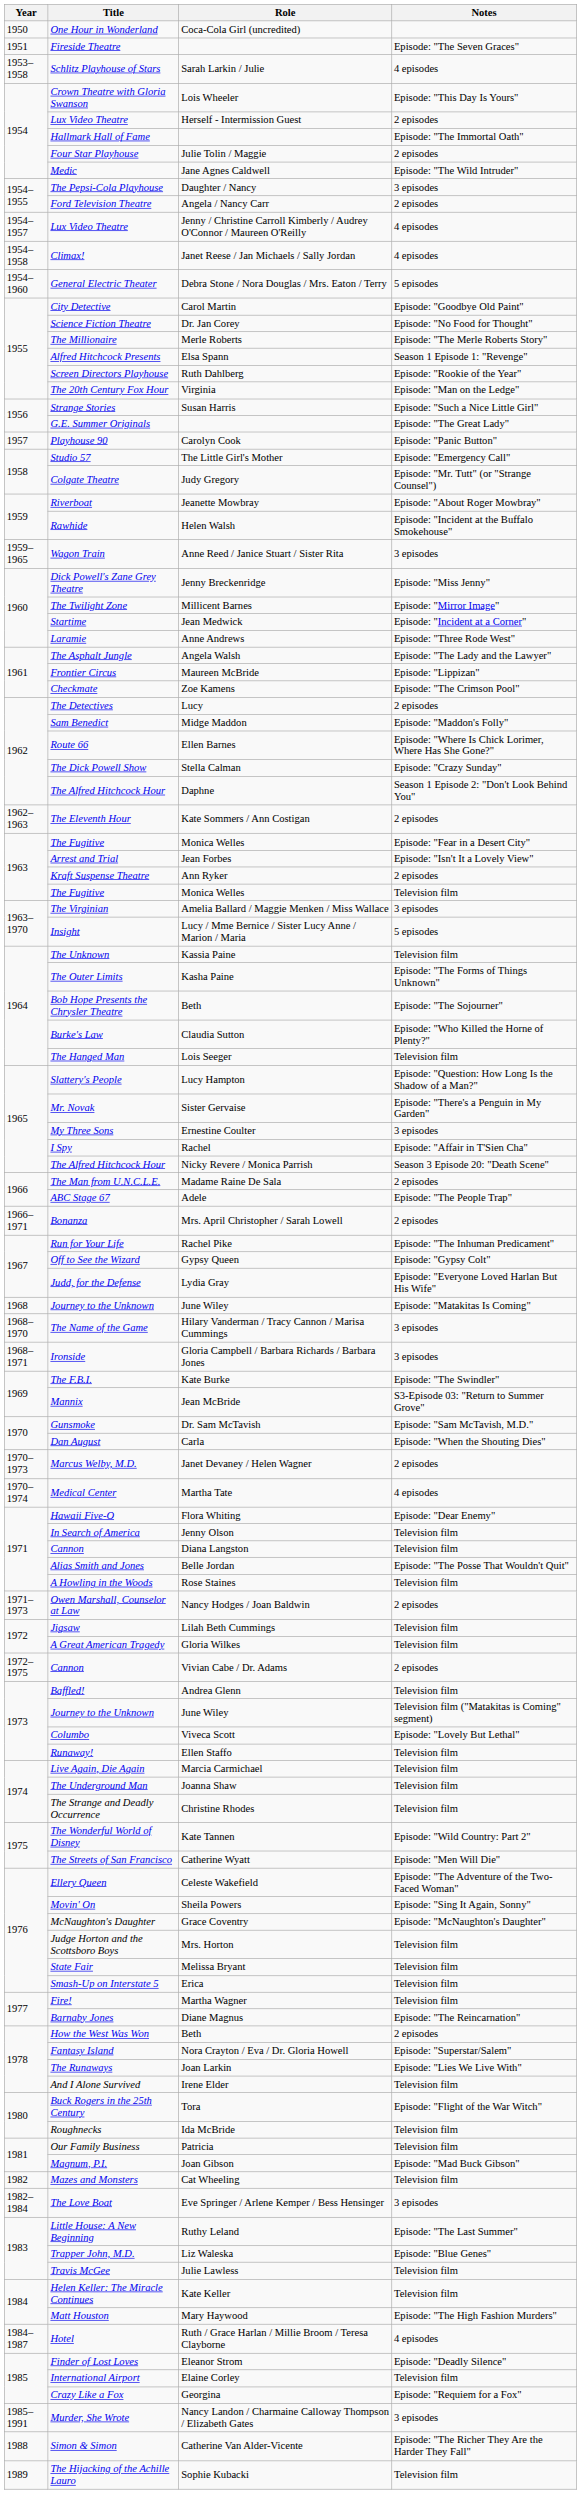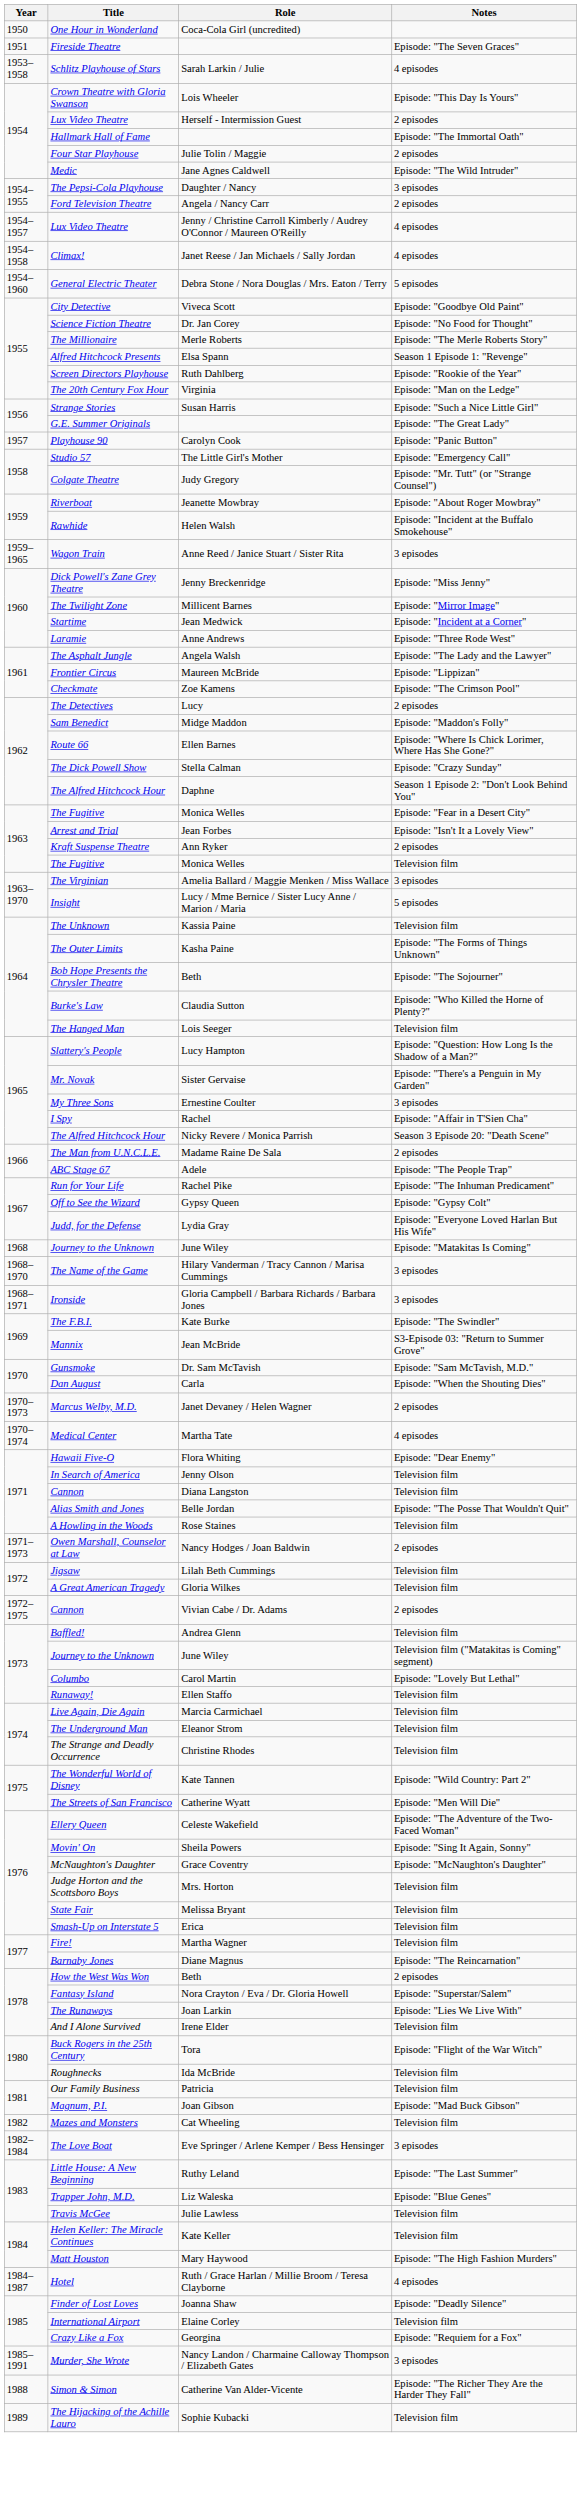City Detective | Role: Carol Martin -> Viveca Scott
- row: 1962–1963 | The Eleventh Hour | Kate Sommers / Ann Costigan | 2 episodes
- row: 1966–1971 | Bonanza | Mrs. April Christopher / Sarah Lowell | 2 episodes
Columbo | Role: Viveca Scott -> Carol Martin
The Underground Man | Role: Joanna Shaw -> Eleanor Strom
Finder of Lost Loves | Role: Eleanor Strom -> Joanna Shaw
